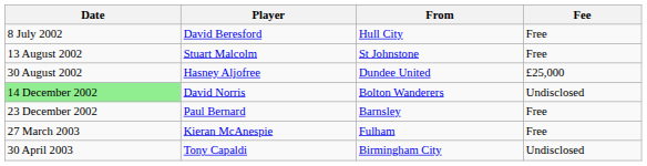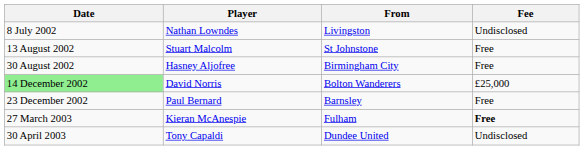- row: 8 July 2002 | David Beresford | Hull City | Free
+ row: 8 July 2002 | Nathan Lowndes | Livingston | Undisclosed
Hasney Aljofree | From: Dundee United -> Birmingham City
Hasney Aljofree | Fee: £25,000 -> Free
David Norris | Fee: Undisclosed -> £25,000
Kieran McAnespie | Fee: normal -> bold
Tony Capaldi | From: Birmingham City -> Dundee United
